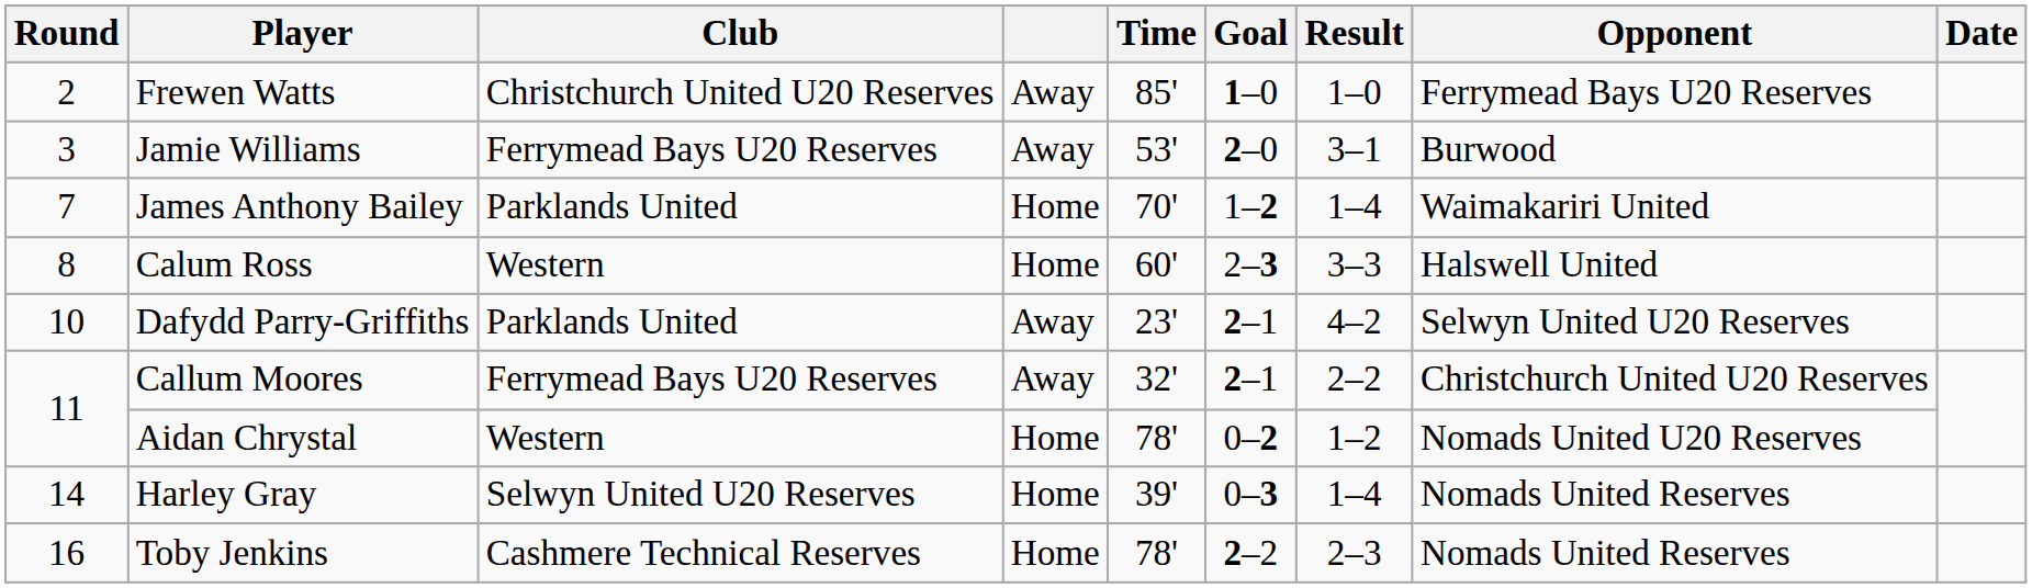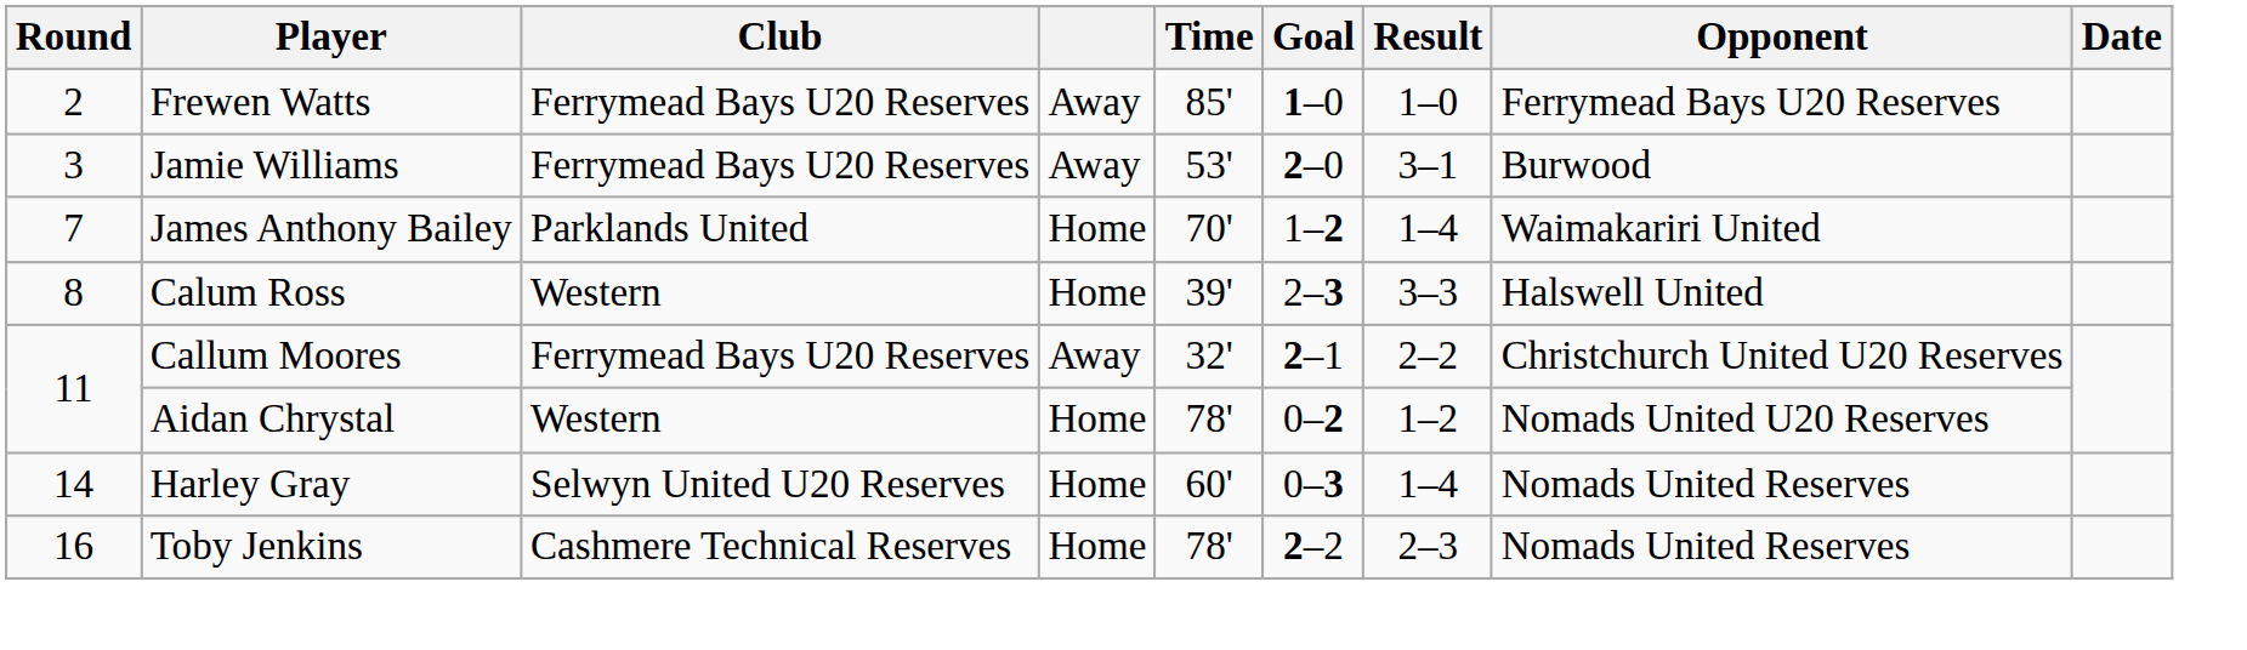Frewen Watts | Club: Christchurch United U20 Reserves -> Ferrymead Bays U20 Reserves
Calum Ross | Time: 60' -> 39'
- row: 10 | Dafydd Parry-Griffiths | Parklands United | Away | 23' | 2–1 | 4–2 | Selwyn United U20 Reserves
Harley Gray | Time: 39' -> 60'
